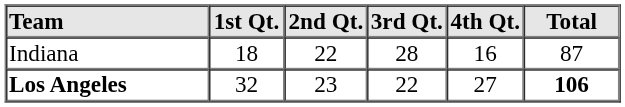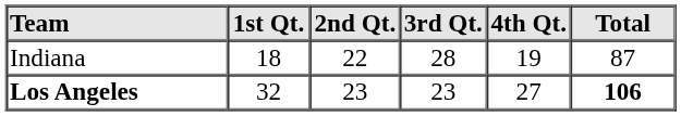Indiana | 4th Qt.: 16 -> 19
Los Angeles | 3rd Qt.: 22 -> 23
